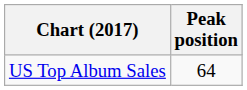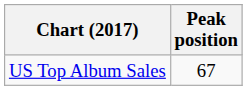US Top Album Sales | Peak position: 64 -> 67
